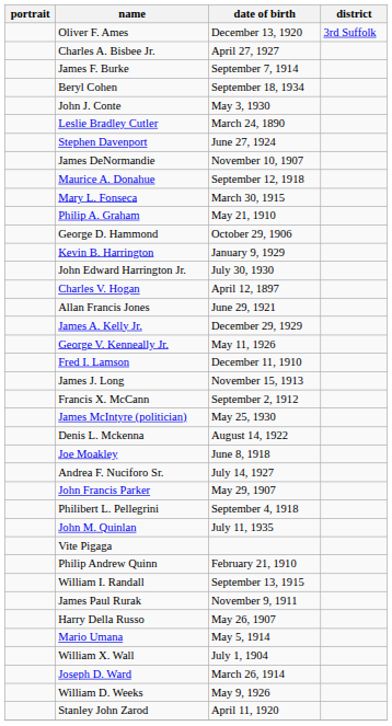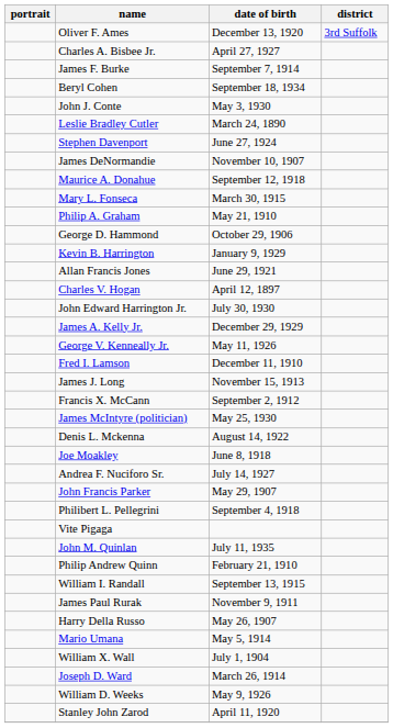rows swapped: John Edward Harrington Jr. <-> Allan Francis Jones
rows swapped: Vite Pigaga <-> John M. Quinlan
